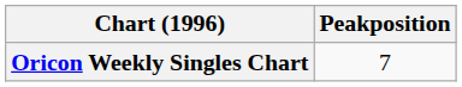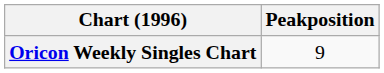Oricon Weekly Singles Chart | Peakposition: 7 -> 9
